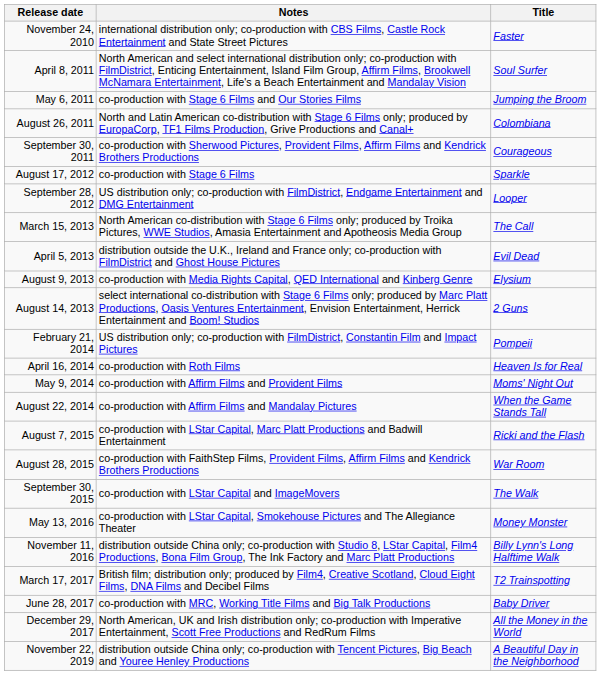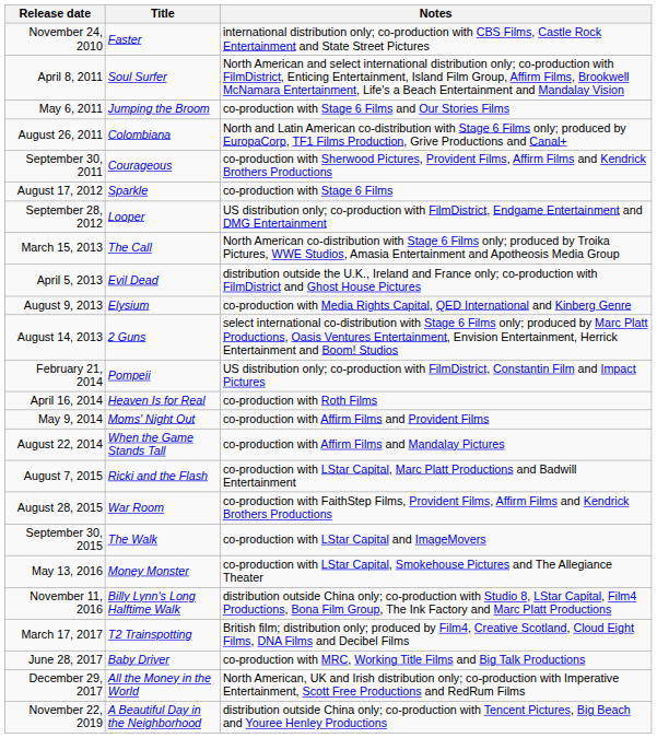columns swapped: Title <-> Notes
